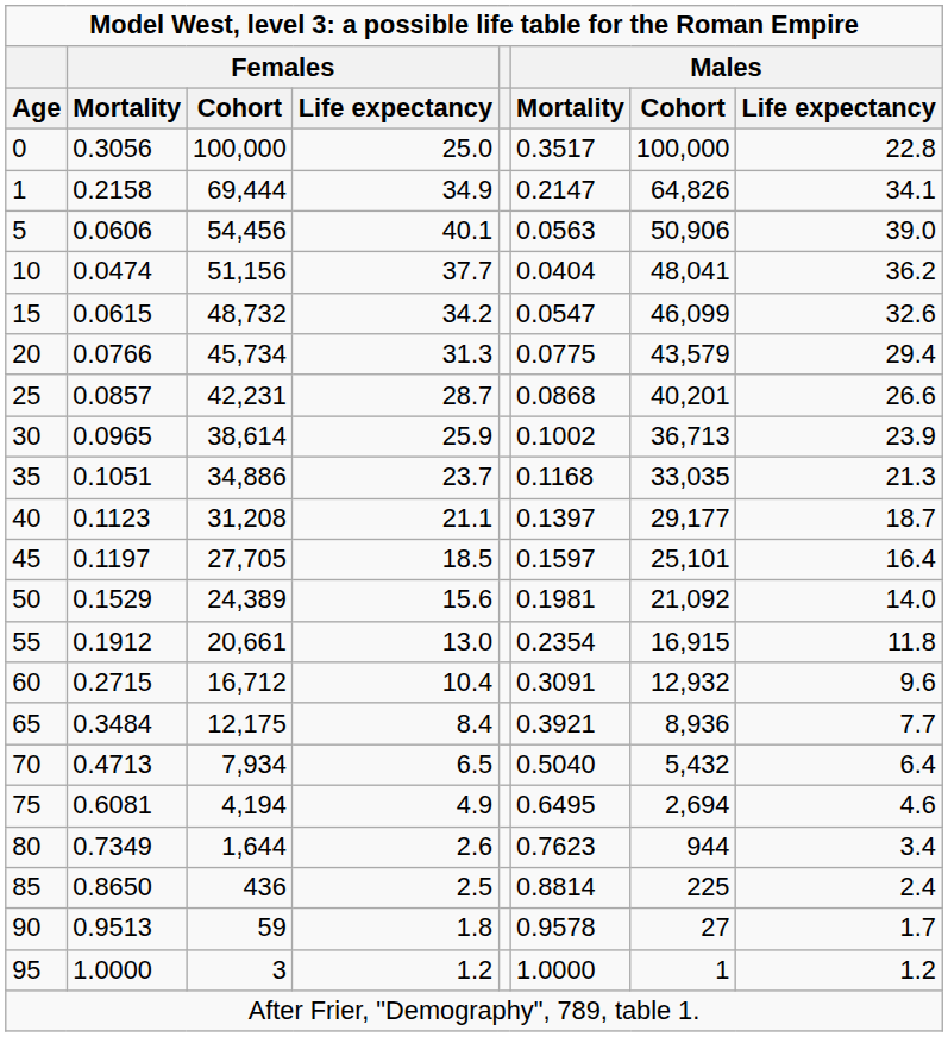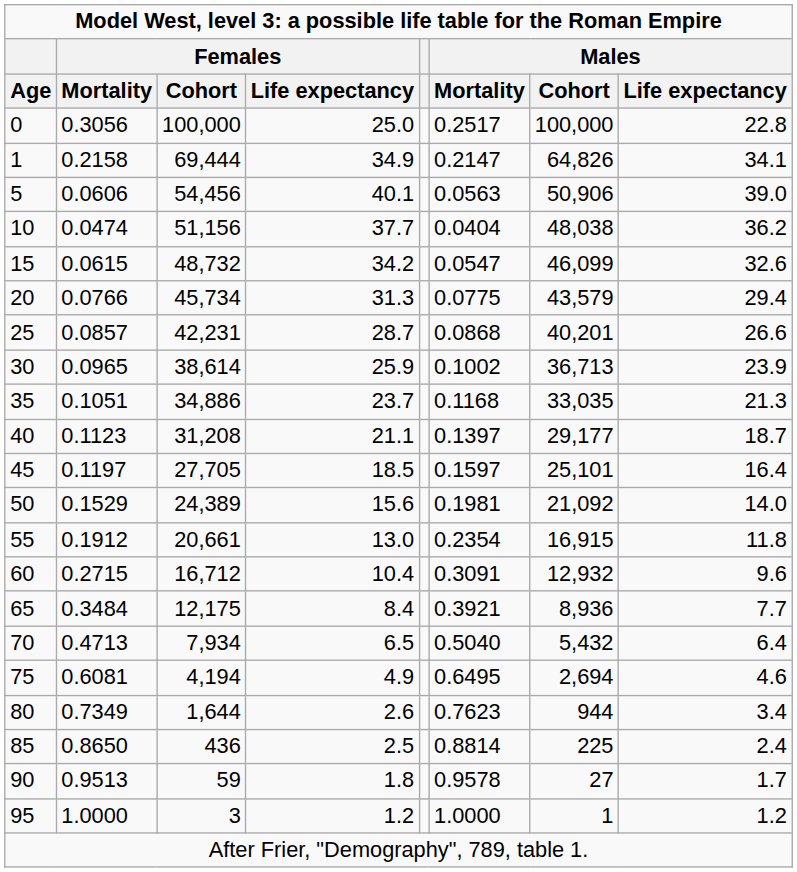0 | Males / Mortality: 0.3517 -> 0.2517
10 | Males / Cohort: 48,041 -> 48,038
